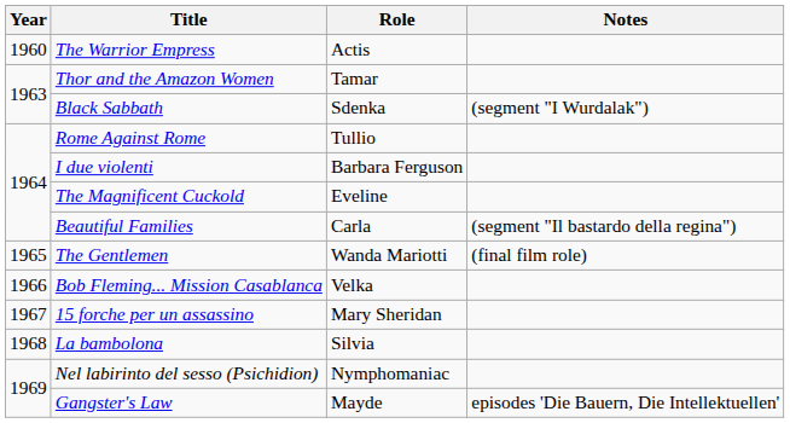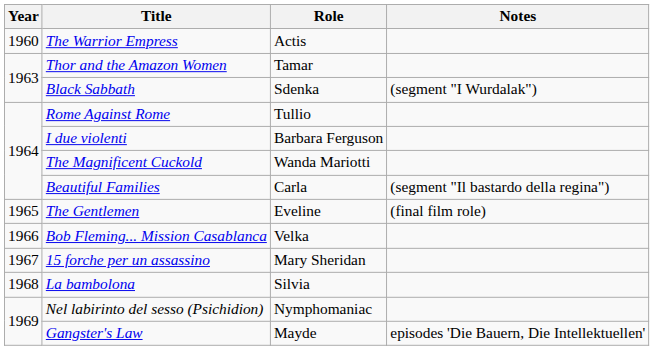The Magnificent Cuckold | Role: Eveline -> Wanda Mariotti
The Gentlemen | Role: Wanda Mariotti -> Eveline
